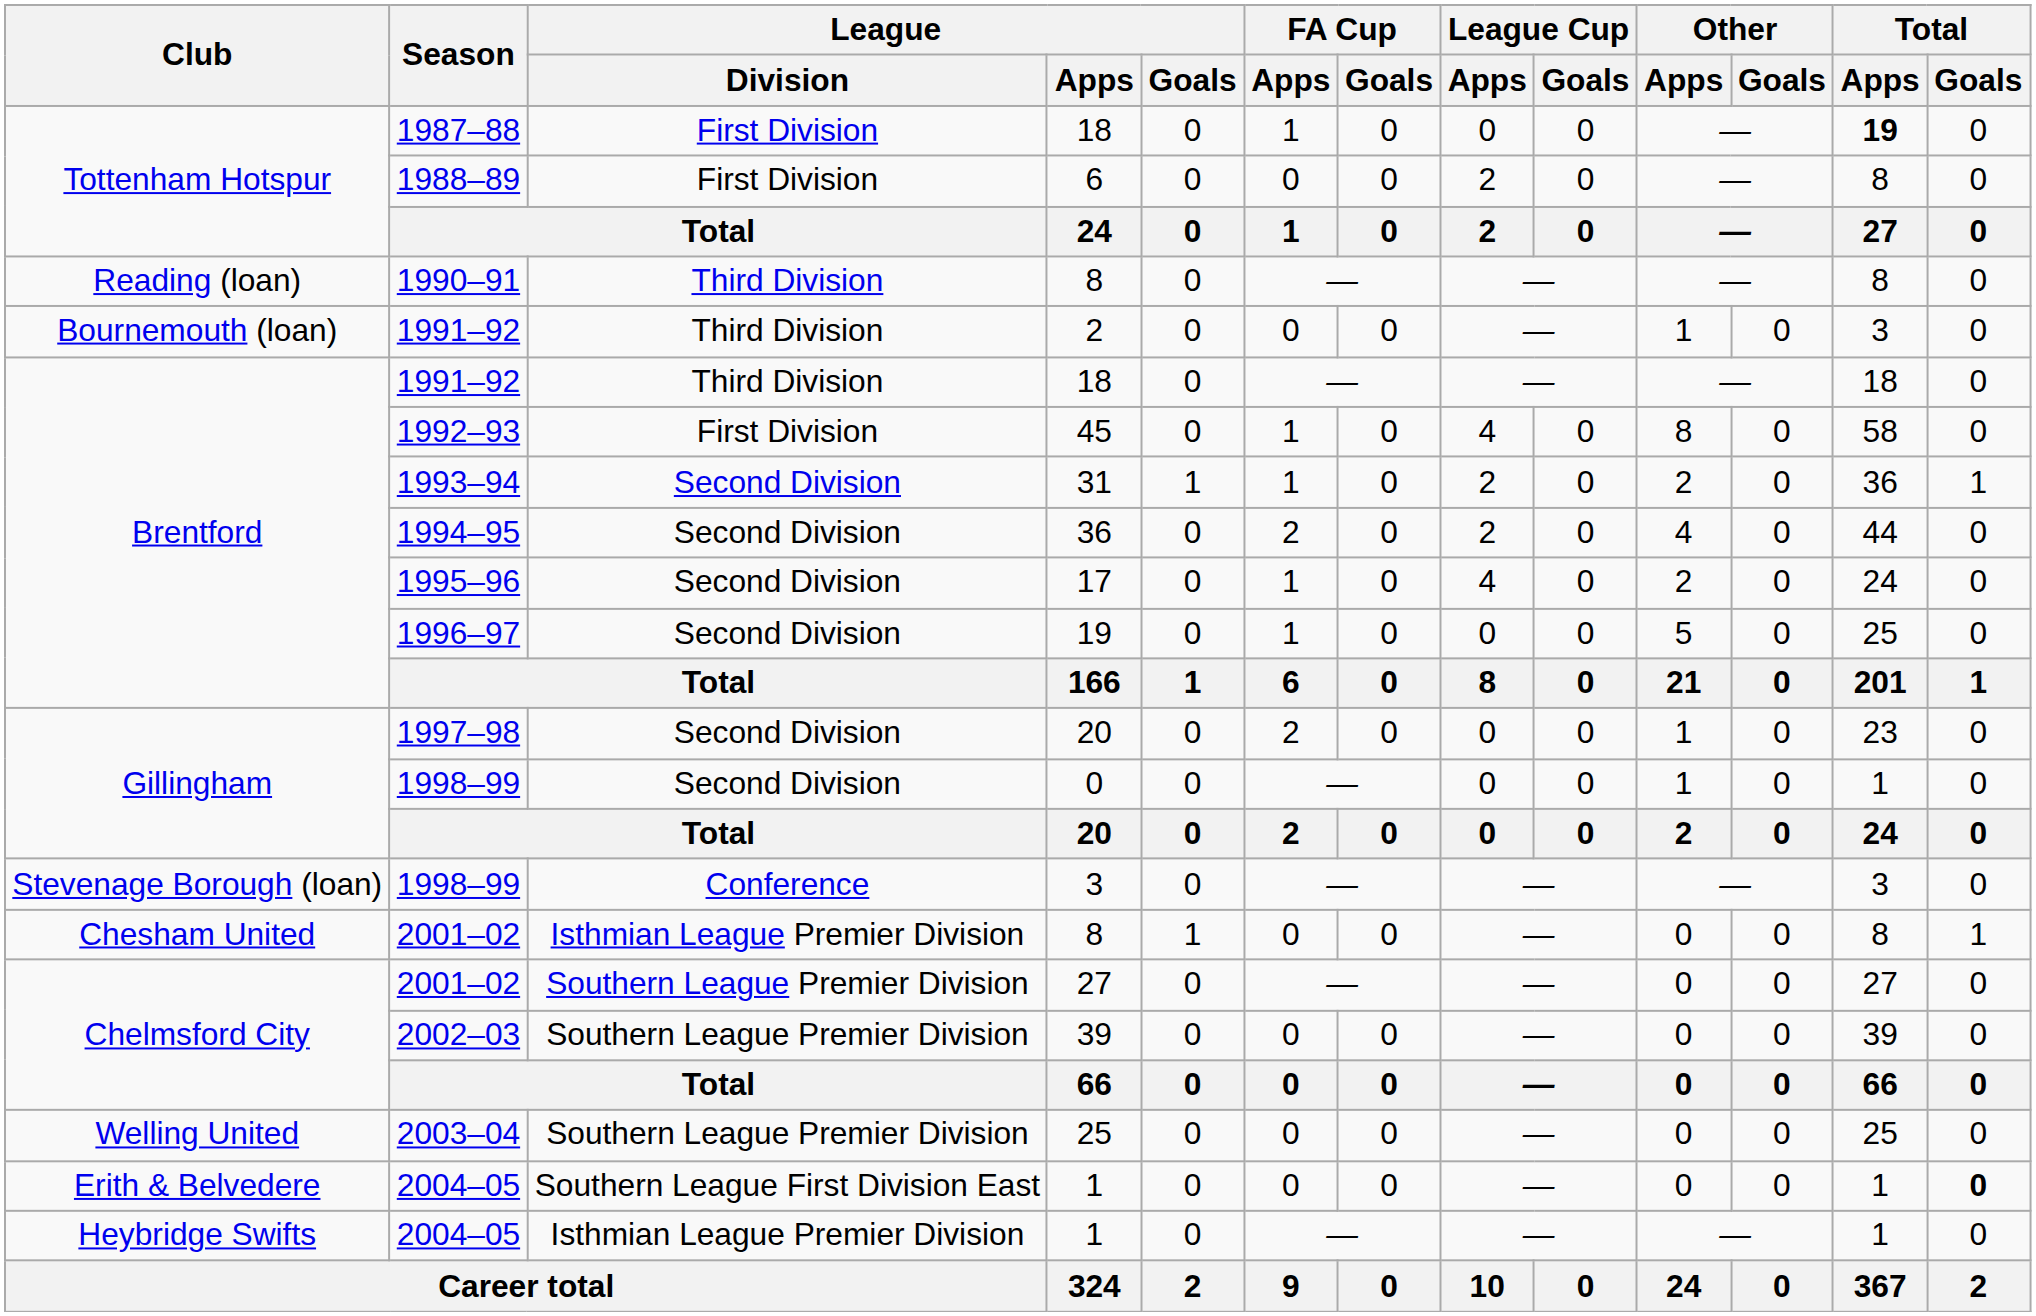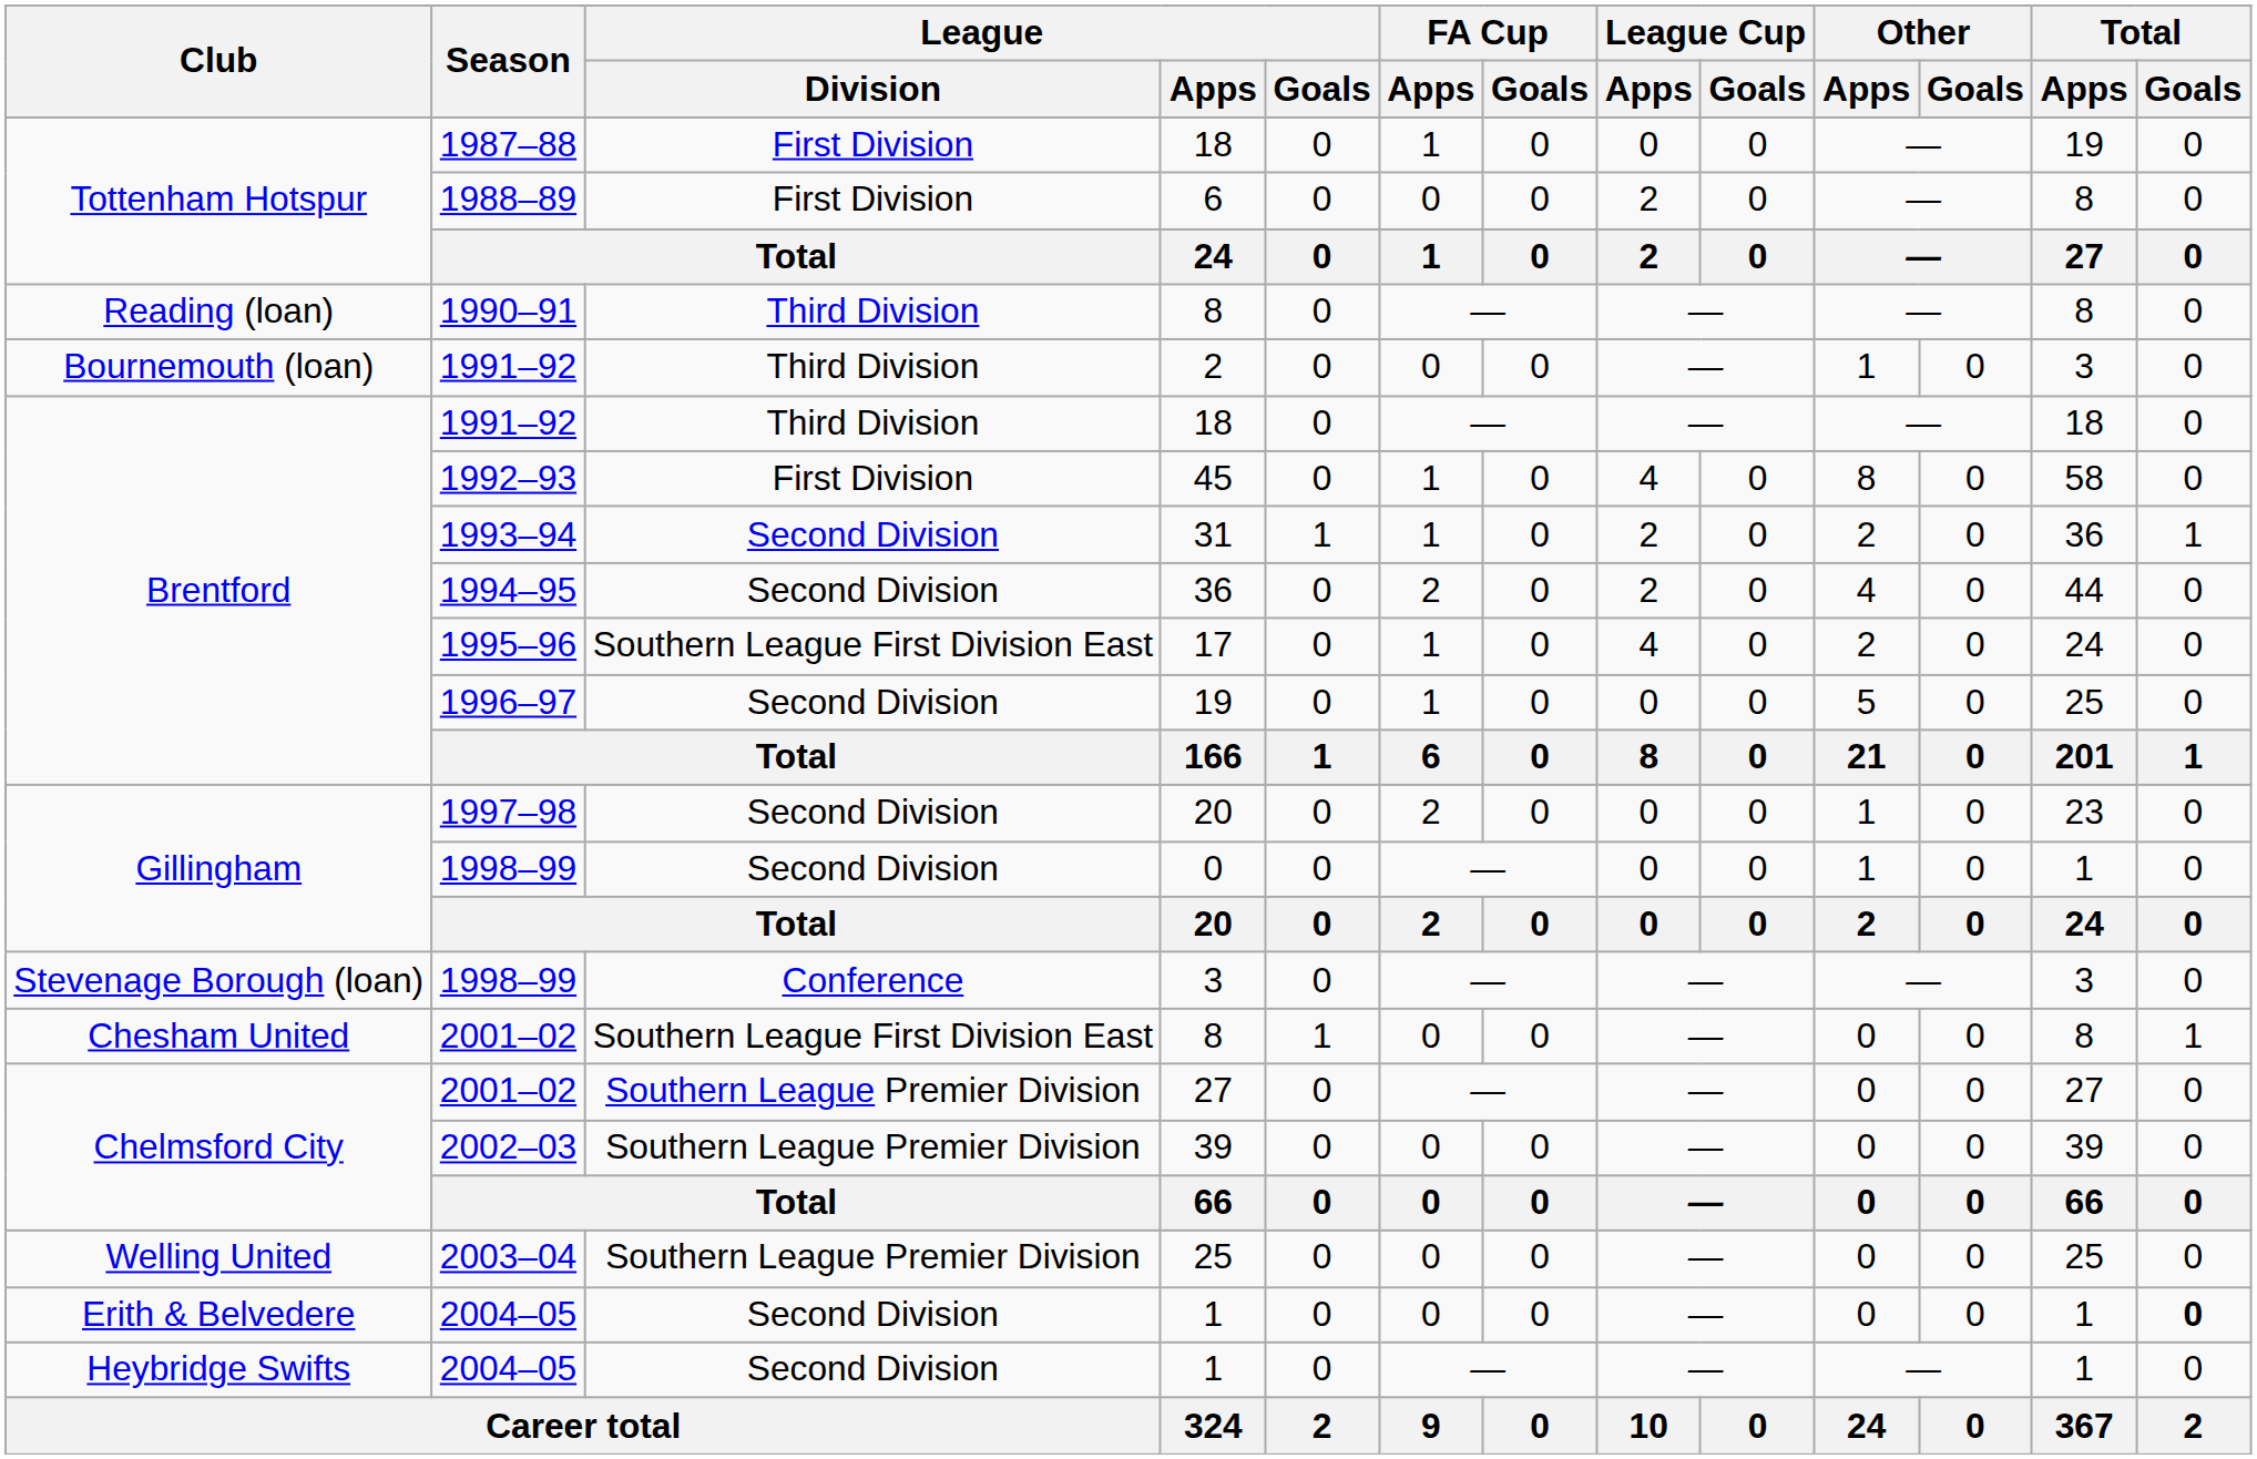Tottenham Hotspur / 18 | Total / Apps: bold -> normal
17 | League / Division: Second Division -> Southern League First Division East
Chesham United / 8 | League / Division: Isthmian League Premier Division -> Southern League First Division East
Erith & Belvedere / 1 | League / Division: Southern League First Division East -> Second Division
Heybridge Swifts / 1 | League / Division: Isthmian League Premier Division -> Second Division
